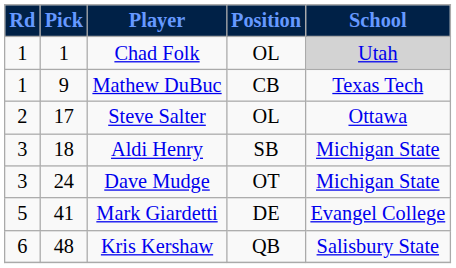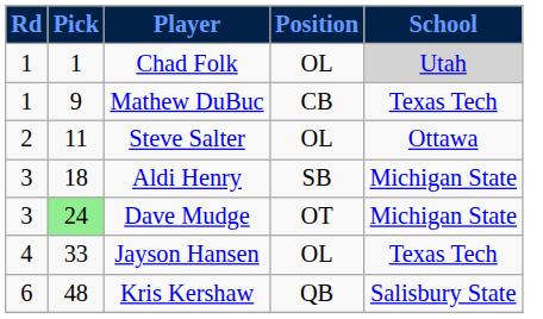Steve Salter | Pick: 17 -> 11
Dave Mudge | Pick: no background -> lightgreen background
+ row: 4 | 33 | Jayson Hansen | OL | Texas Tech
- row: 5 | 41 | Mark Giardetti | DE | Evangel College
